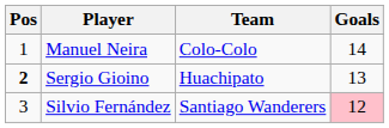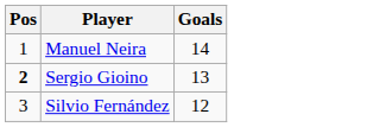- column: Team | Colo-Colo | Huachipato | Santiago Wanderers
Silvio Fernández | Goals: pink background -> no background
